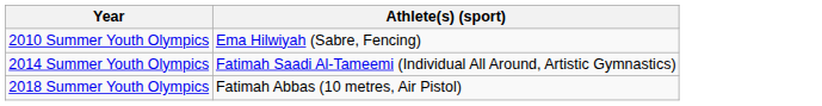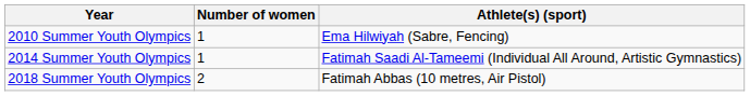+ column: Number of women | 1 | 1 | 2
